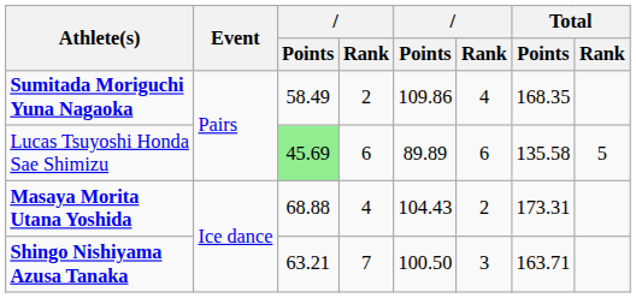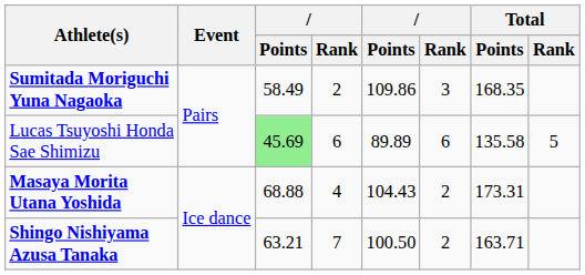Sumitada Moriguchi Yuna Nagaoka | column 6: 4 -> 3
Shingo Nishiyama Azusa Tanaka | column 6: 3 -> 2
